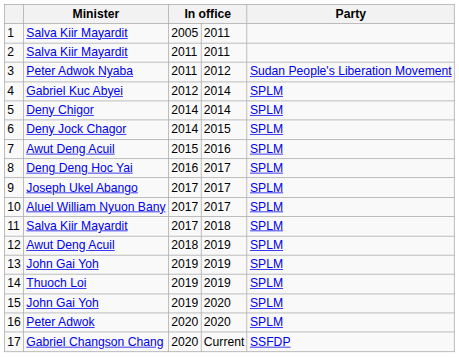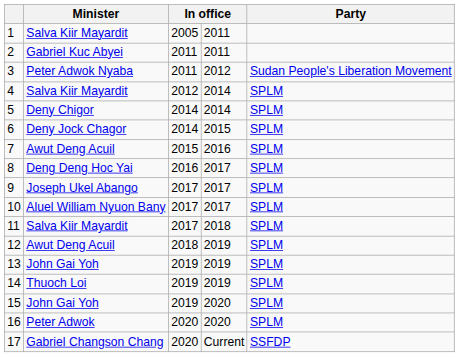2 | Minister: Salva Kiir Mayardit -> Gabriel Kuc Abyei
4 | Minister: Gabriel Kuc Abyei -> Salva Kiir Mayardit
